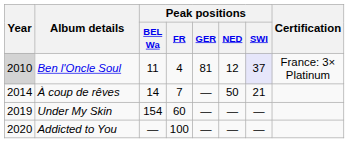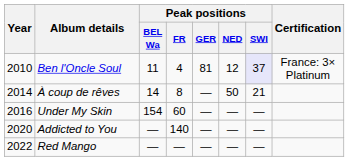Ben l'Oncle Soul | Year: lightgrey background -> no background
À coup de rêves | Peak positions / FR: 7 -> 8
Under My Skin | Year: 2019 -> 2016
Addicted to You | Peak positions / FR: 100 -> 140
+ row: 2022 | Red Mango | — | — | — | — | —
